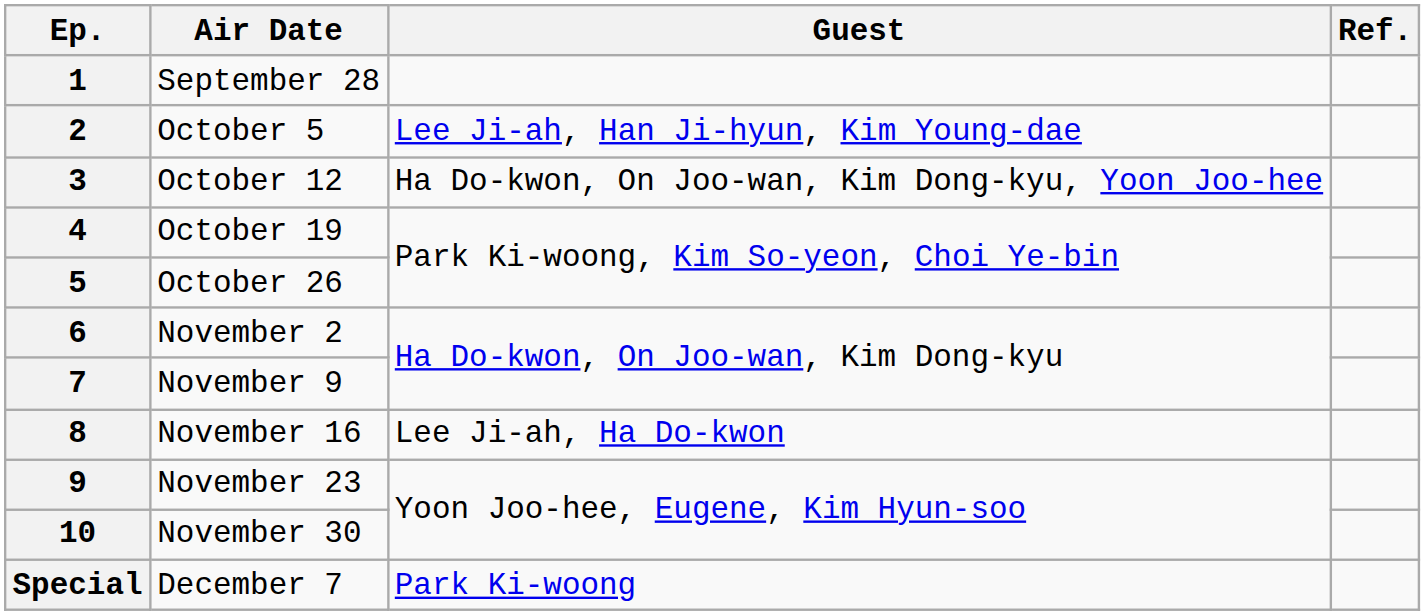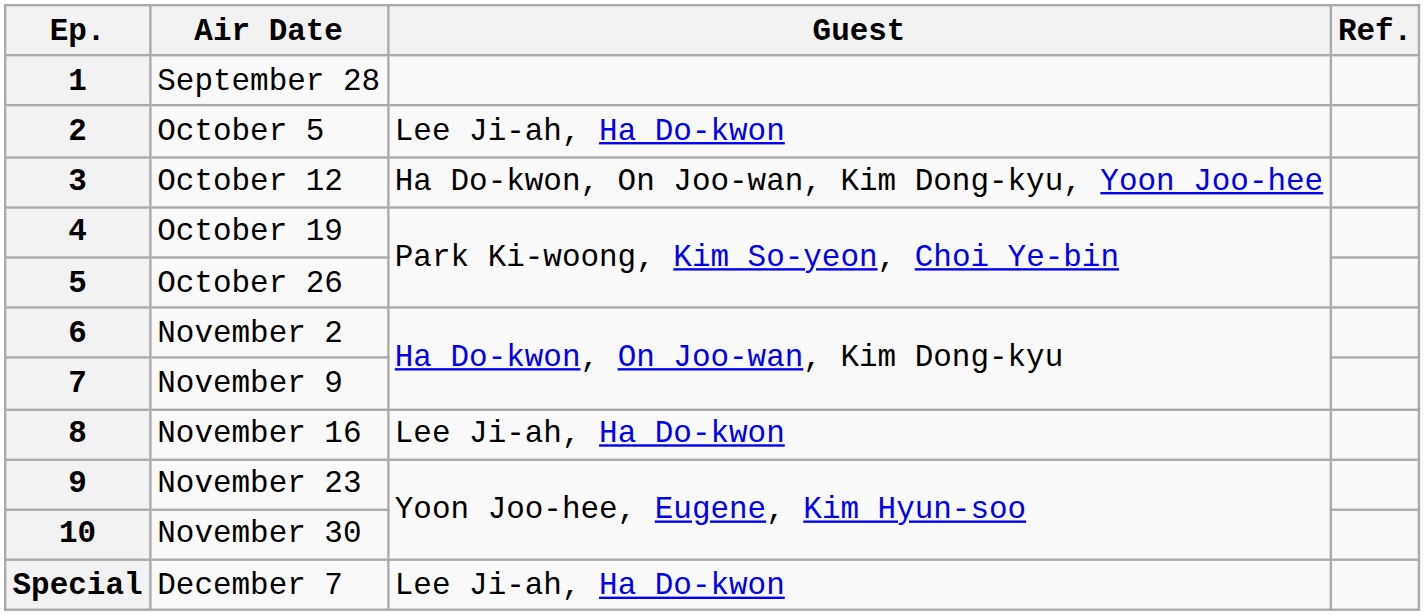2 | Guest: Lee Ji-ah, Han Ji-hyun, Kim Young-dae -> Lee Ji-ah, Ha Do-kwon
Special | Guest: Park Ki-woong -> Lee Ji-ah, Ha Do-kwon
